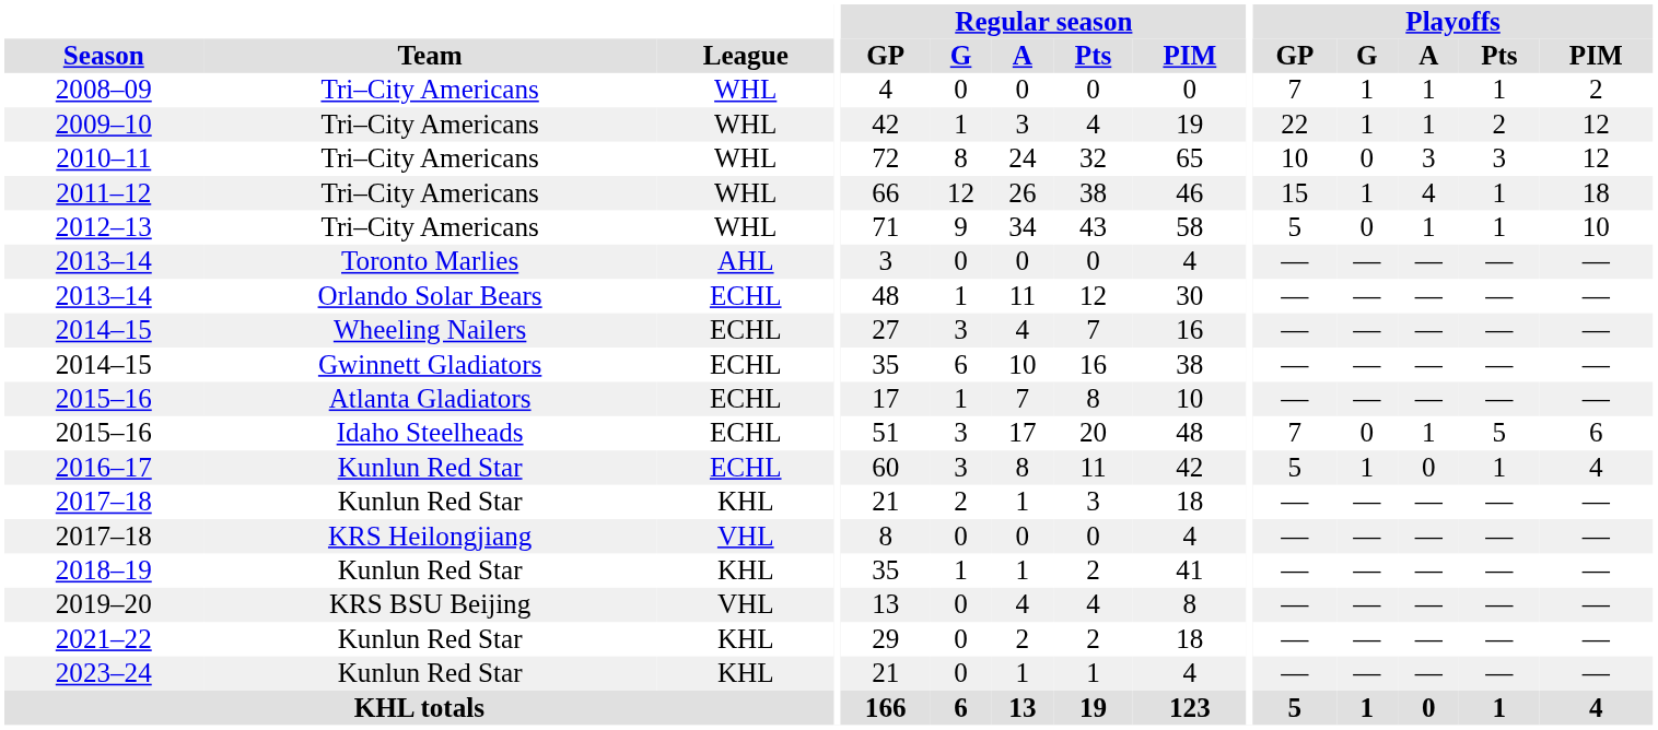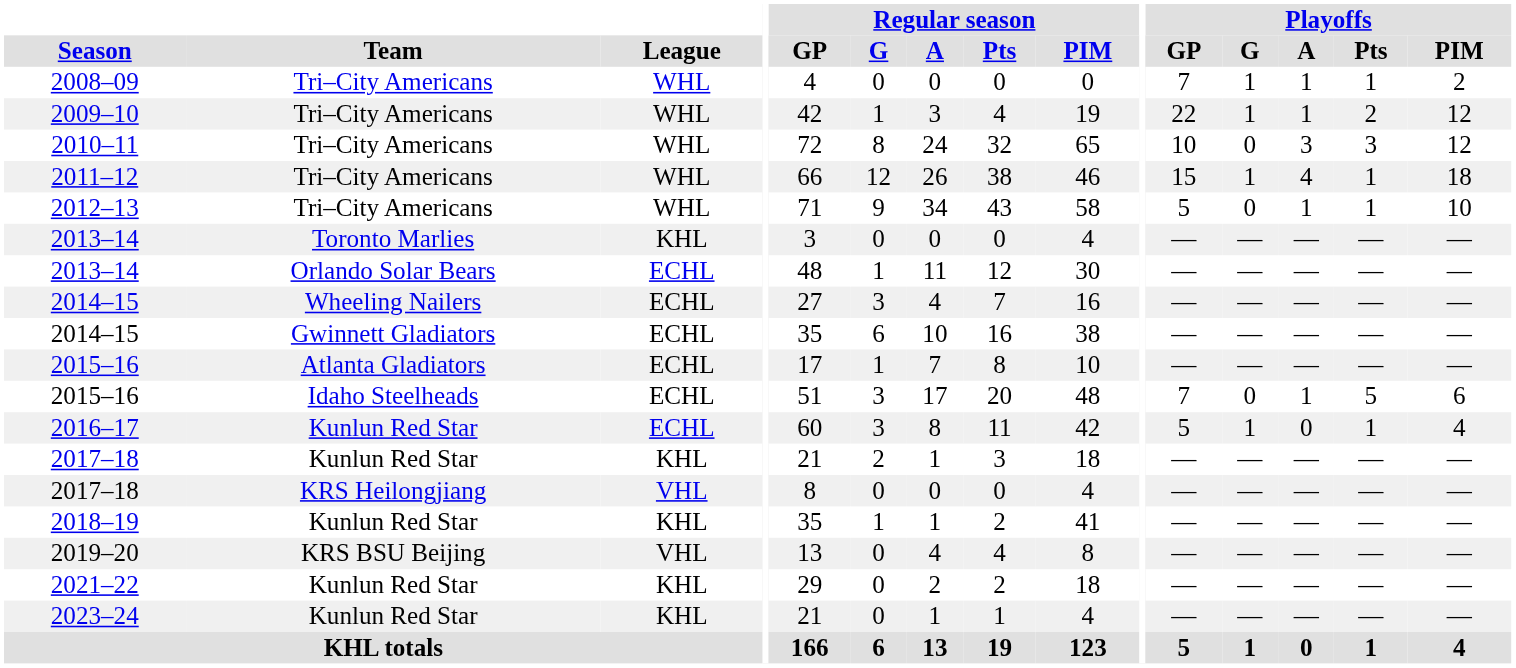2013–14 / Toronto Marlies | League: AHL -> KHL
